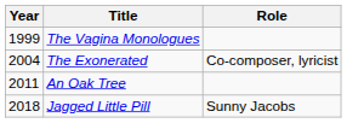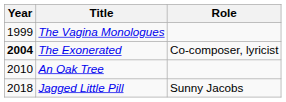The Exonerated | Year: normal -> bold
An Oak Tree | Year: 2011 -> 2010
